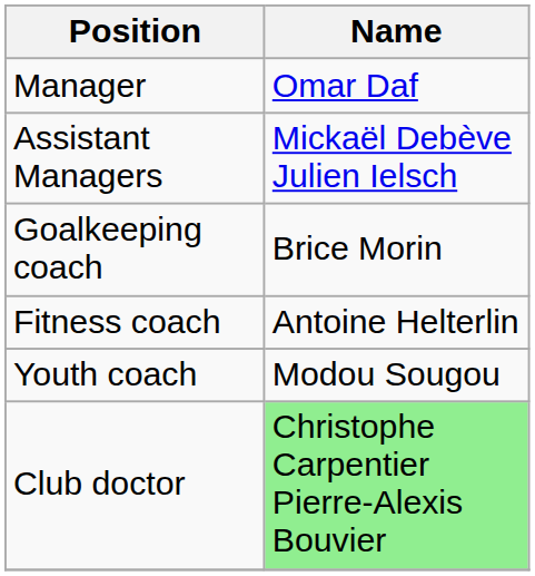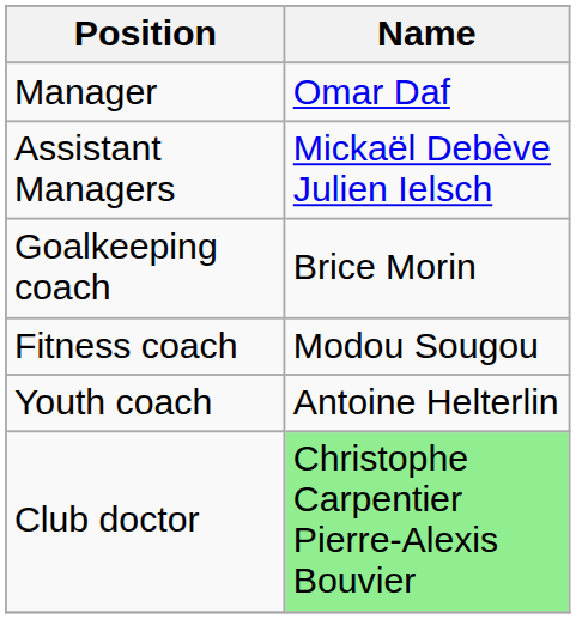Fitness coach | Name: Antoine Helterlin -> Modou Sougou
Youth coach | Name: Modou Sougou -> Antoine Helterlin
